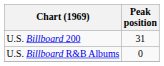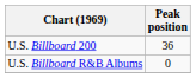U.S. Billboard 200 | Peak position: 31 -> 36
